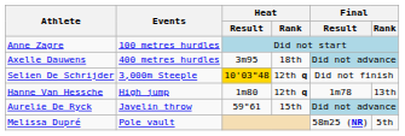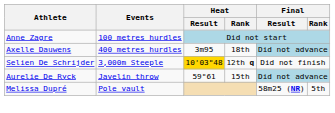- row: Hanne Van Hessche | High jump | 1m80 | 12th q | 1m78 | 13th
